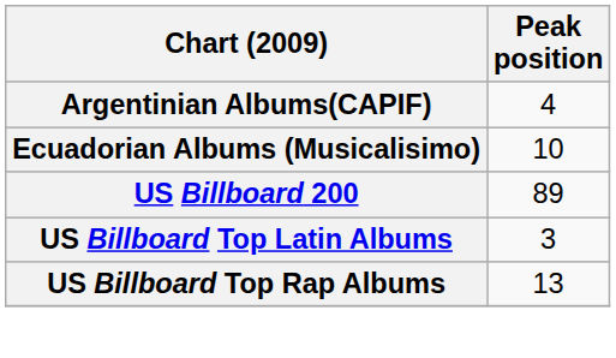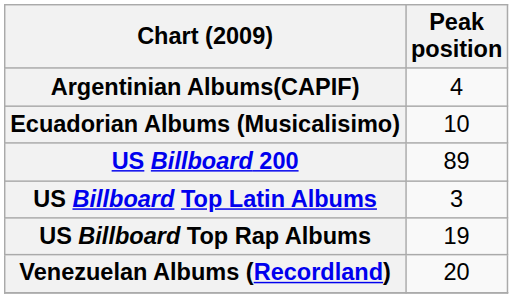US Billboard Top Rap Albums | Peak position: 13 -> 19
+ row: Venezuelan Albums (Recordland) | 20
